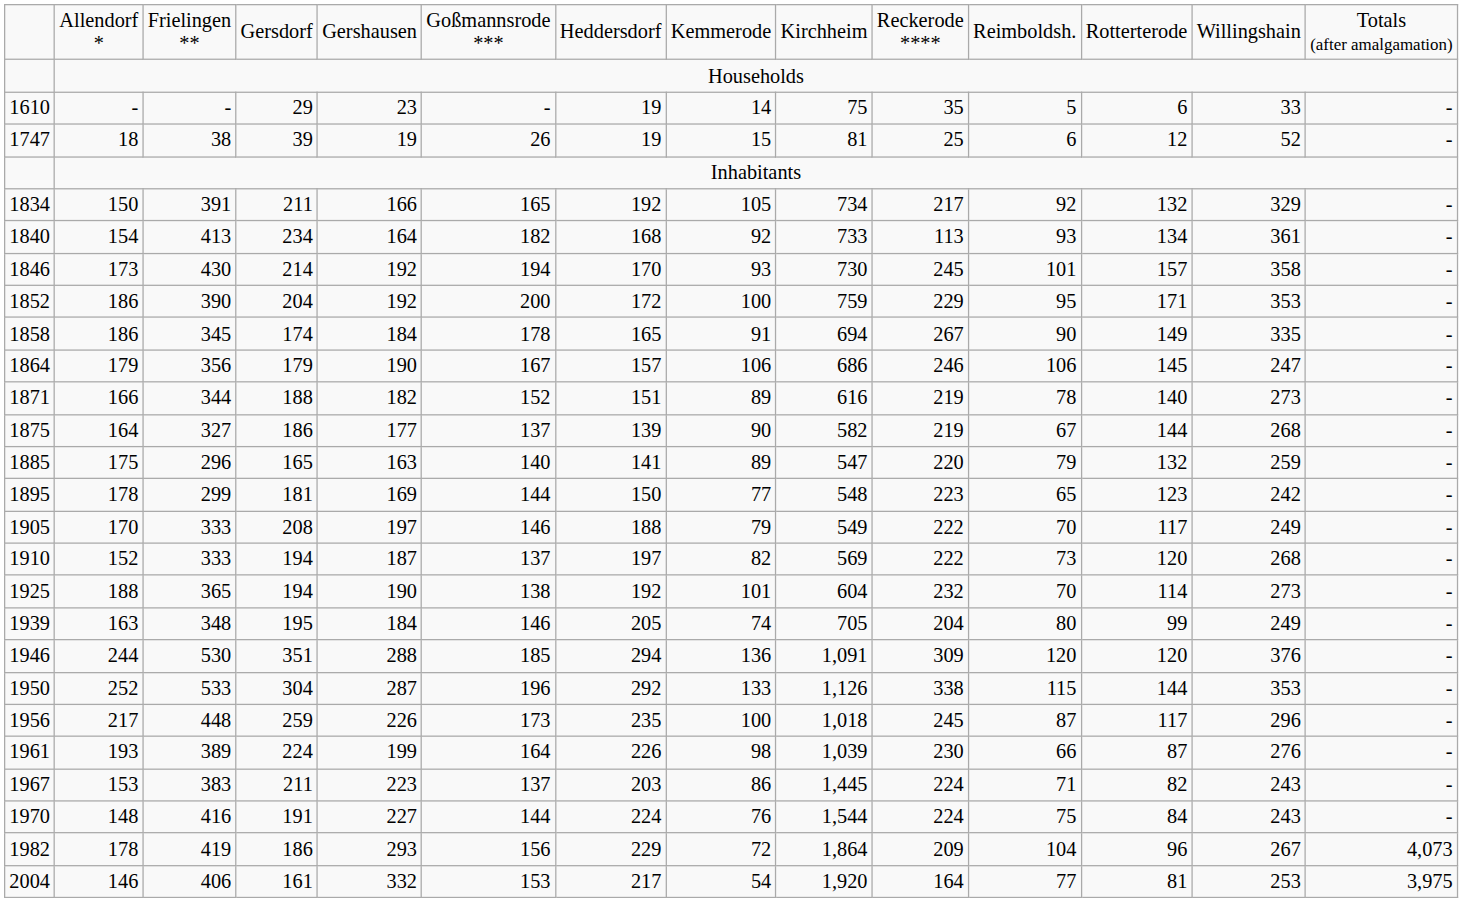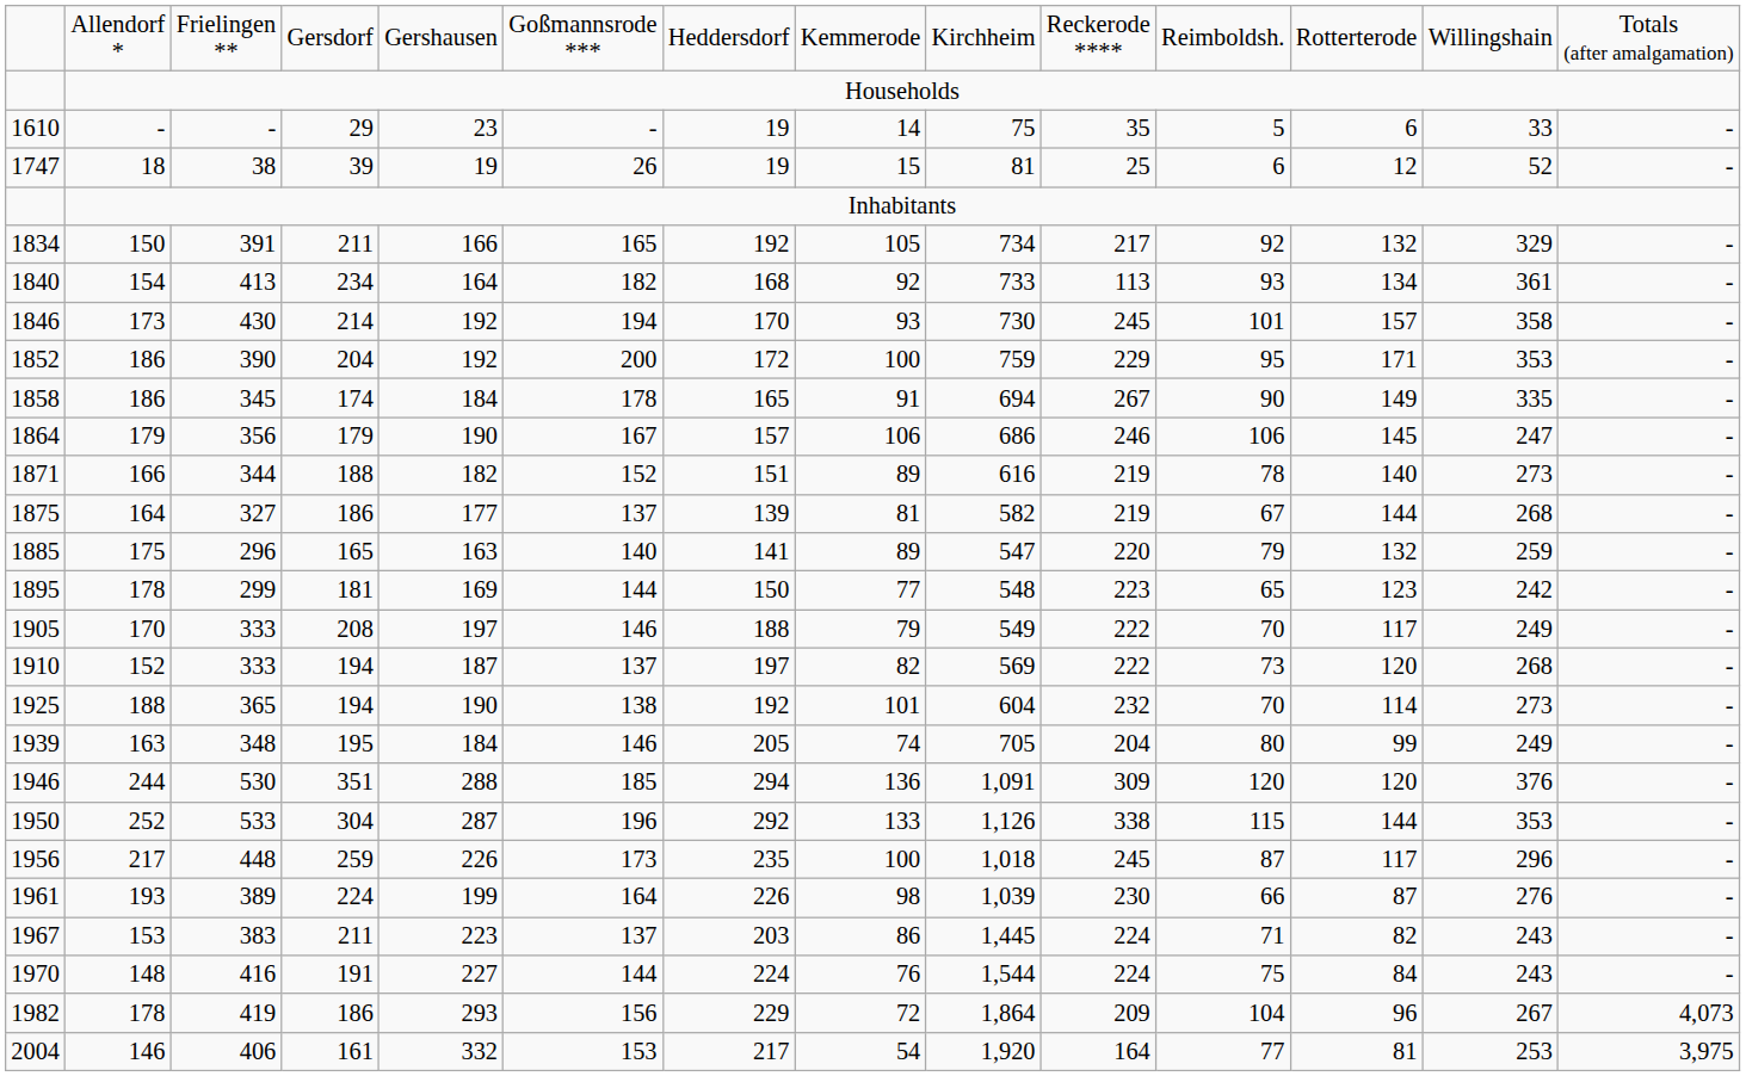1875 | column 8: 90 -> 81
